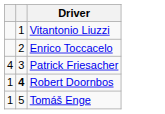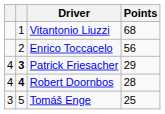+ column: Points | 68 | 56 | 29 | 28 | 25
Patrick Friesacher | column 2: normal -> bold
Robert Doornbos | column 1: 1 -> 4
Tomáš Enge | column 1: 1 -> 3
